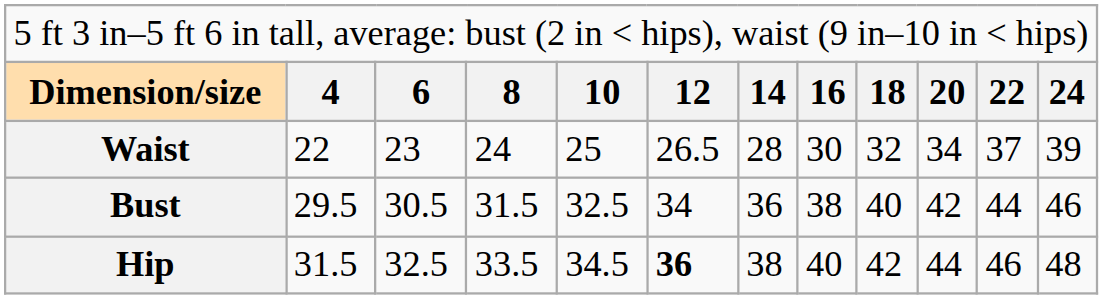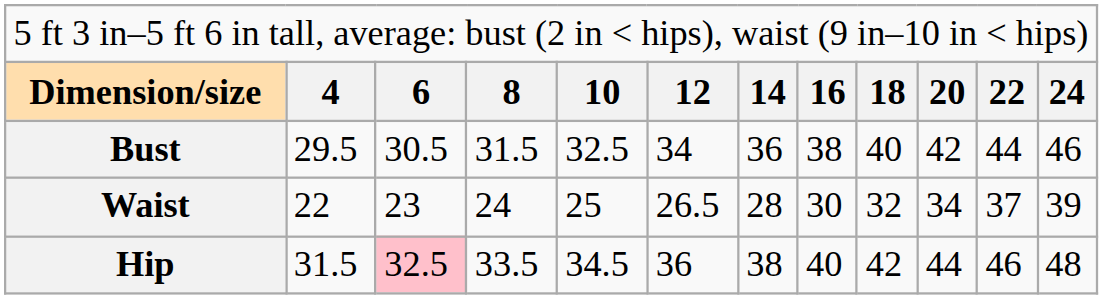rows swapped: Bust <-> Waist
Hip | column 3: no background -> pink background
Hip | column 6: bold -> normal
